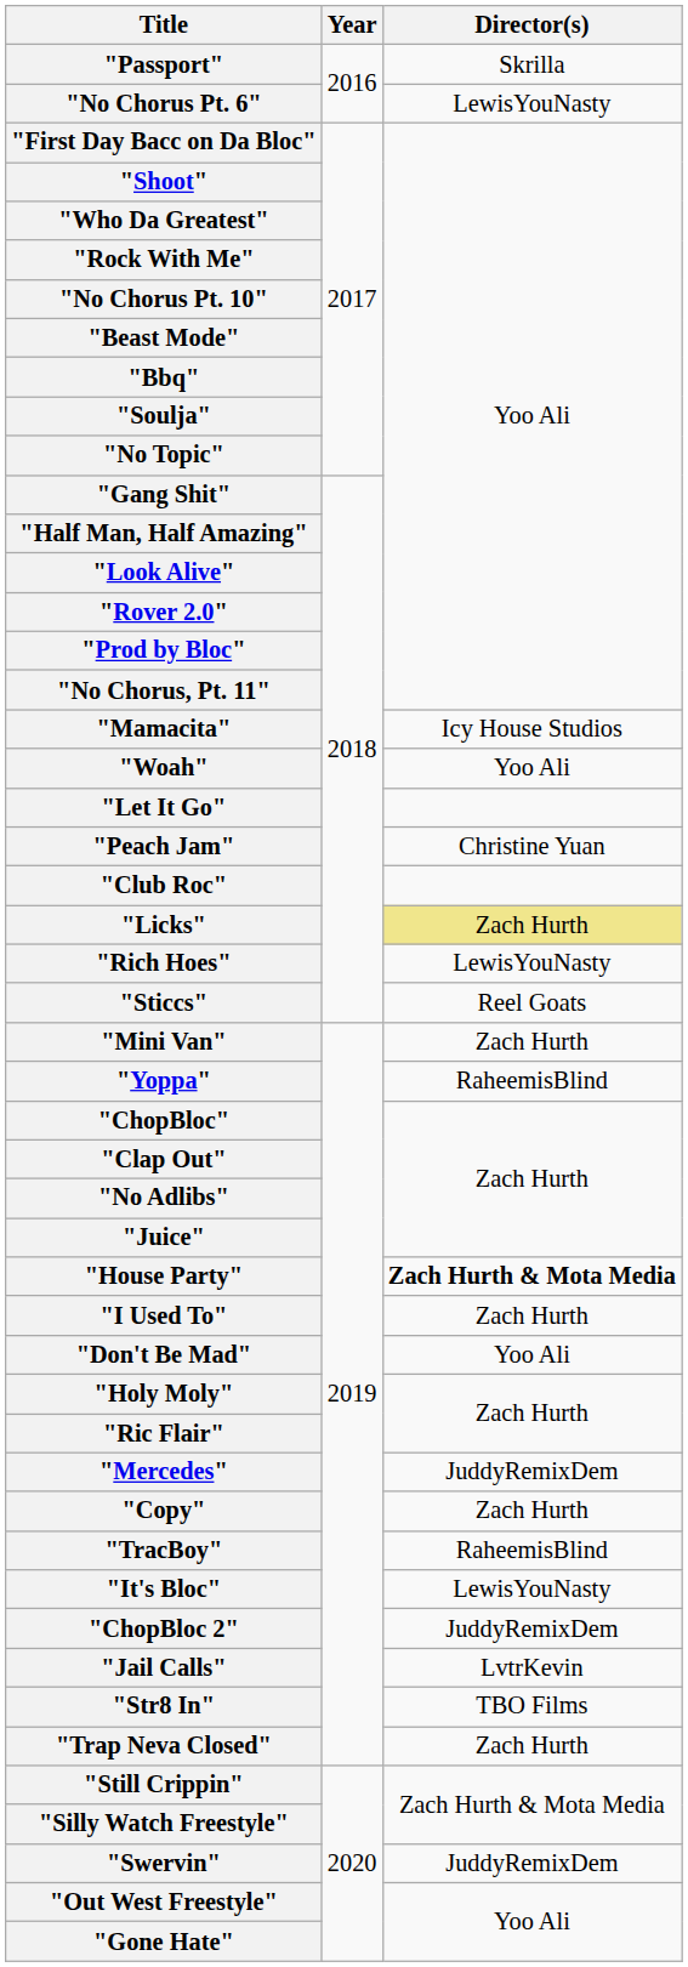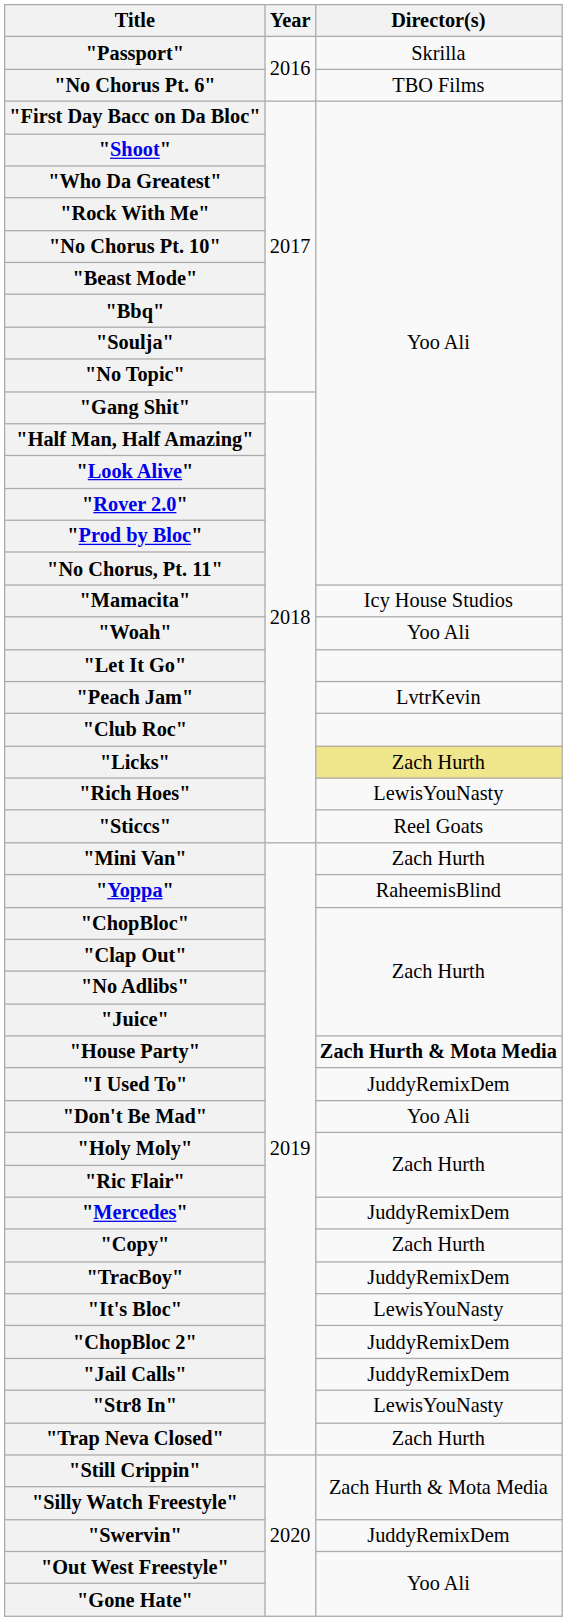"No Chorus Pt. 6" | Director(s): LewisYouNasty -> TBO Films
"Peach Jam" | Director(s): Christine Yuan -> LvtrKevin
"I Used To" | Director(s): Zach Hurth -> JuddyRemixDem
"TracBoy" | Director(s): RaheemisBlind -> JuddyRemixDem
"Jail Calls" | Director(s): LvtrKevin -> JuddyRemixDem
"Str8 In" | Director(s): TBO Films -> LewisYouNasty
